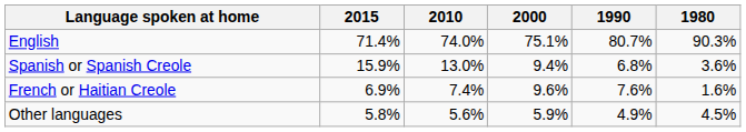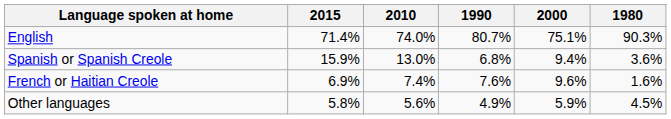columns swapped: 2000 <-> 1990
